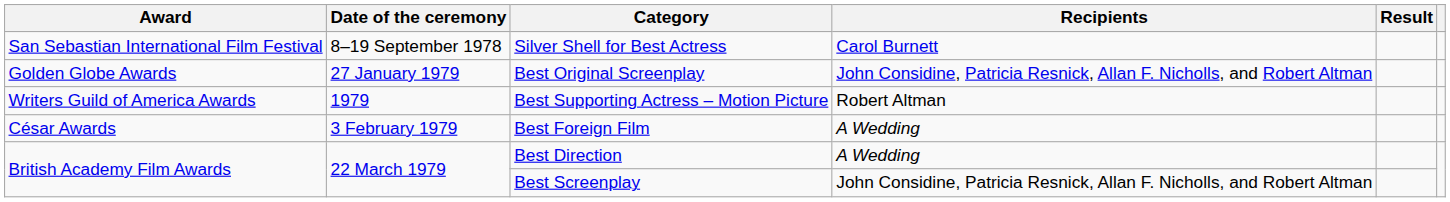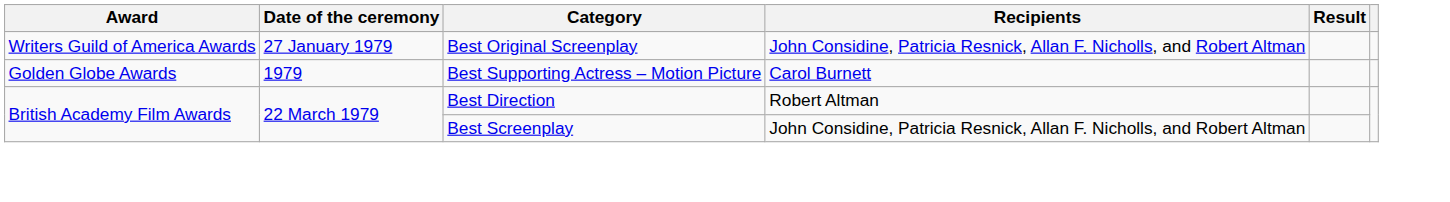- row: San Sebastian International Film Festival | 8–19 September 1978 | Silver Shell for Best Actress | Carol Burnett
Best Original Screenplay | Award: Golden Globe Awards -> Writers Guild of America Awards
Best Supporting Actress – Motion Picture | Award: Writers Guild of America Awards -> Golden Globe Awards
Best Supporting Actress – Motion Picture | Recipients: Robert Altman -> Carol Burnett
- row: César Awards | 3 February 1979 | Best Foreign Film | A Wedding
Best Direction | Recipients: A Wedding -> Robert Altman
